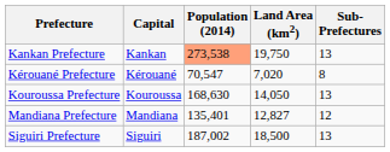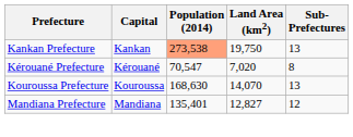Kouroussa Prefecture | Land Area (km2): 14,050 -> 14,070
- row: Siguiri Prefecture | Siguiri | 187,002 | 18,500 | 13
